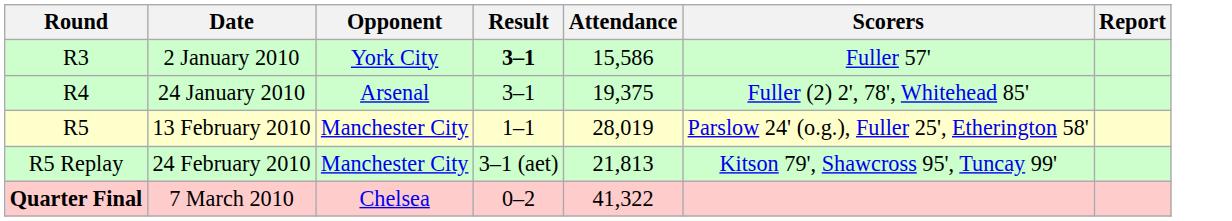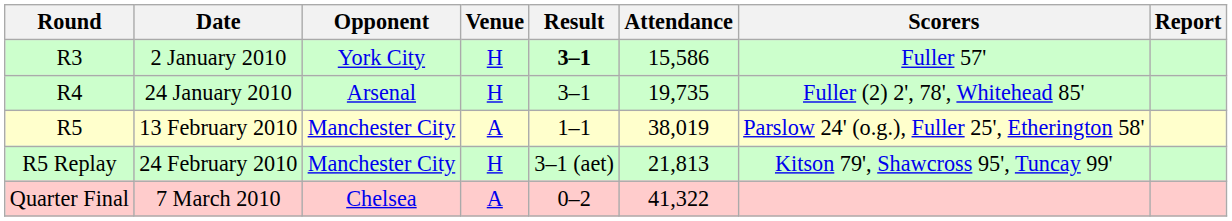+ column: Venue | H | H | A | H | A
24 January 2010 | Attendance: 19,375 -> 19,735
13 February 2010 | Attendance: 28,019 -> 38,019
7 March 2010 | Round: bold -> normal
